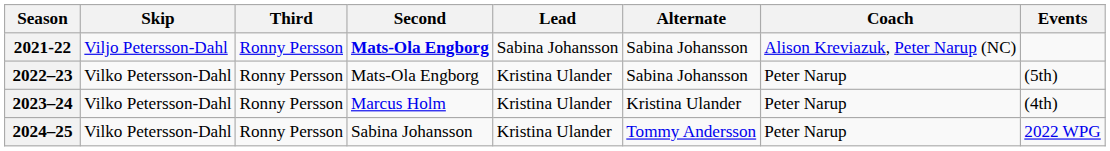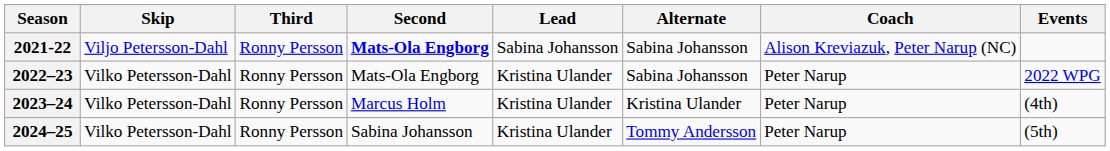2022–23 | Events: (5th) -> 2022 WPG
2024–25 | Events: 2022 WPG -> (5th)
